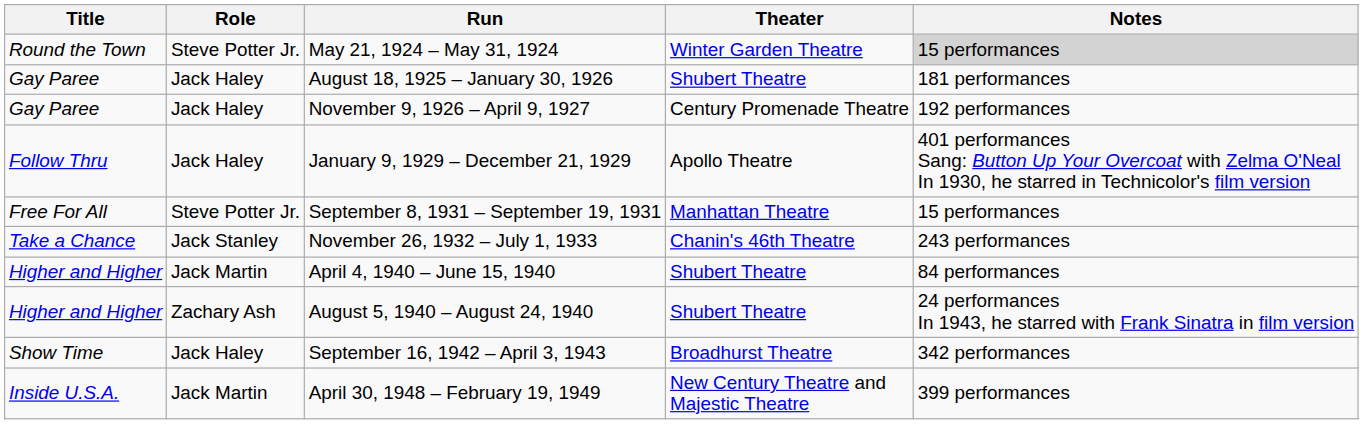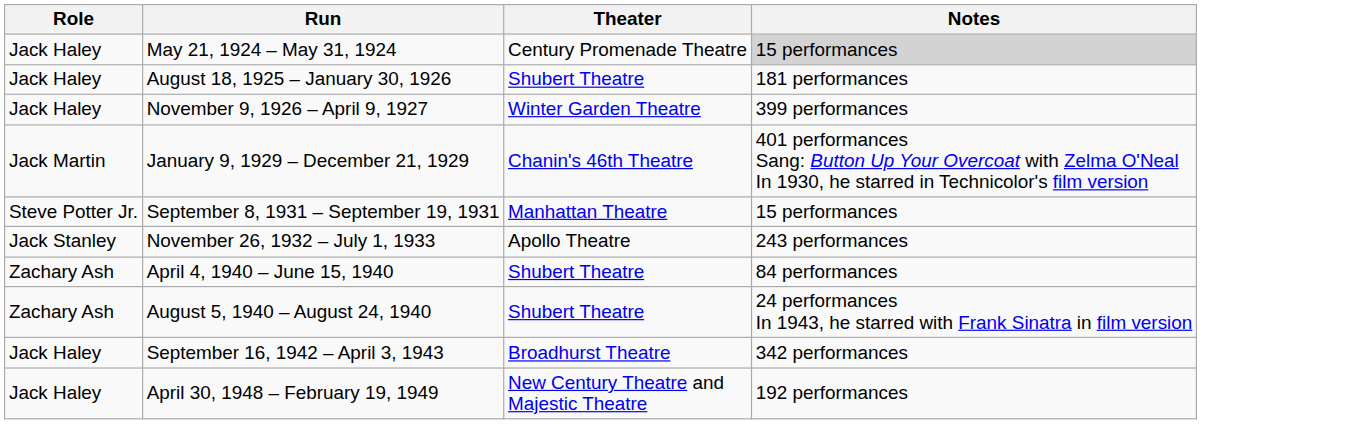- column: Title | Round the Town | Gay Paree | Gay Paree | Follow Thru | Free For All | Take a Chance | Higher and Higher | Higher and Higher | Show Time | Inside U.S.A.
May 21, 1924 – May 31, 1924 | Role: Steve Potter Jr. -> Jack Haley
May 21, 1924 – May 31, 1924 | Theater: Winter Garden Theatre -> Century Promenade Theatre
November 9, 1926 – April 9, 1927 | Theater: Century Promenade Theatre -> Winter Garden Theatre
November 9, 1926 – April 9, 1927 | Notes: 192 performances -> 399 performances
January 9, 1929 – December 21, 1929 | Role: Jack Haley -> Jack Martin
January 9, 1929 – December 21, 1929 | Theater: Apollo Theatre -> Chanin's 46th Theatre
November 26, 1932 – July 1, 1933 | Theater: Chanin's 46th Theatre -> Apollo Theatre
April 4, 1940 – June 15, 1940 | Role: Jack Martin -> Zachary Ash
April 30, 1948 – February 19, 1949 | Role: Jack Martin -> Jack Haley
April 30, 1948 – February 19, 1949 | Notes: 399 performances -> 192 performances
